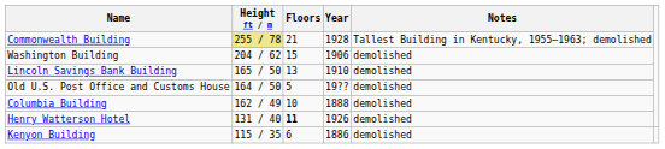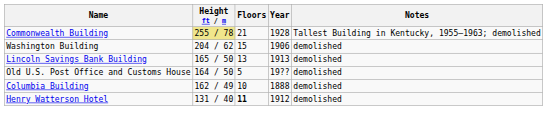Lincoln Savings Bank Building | Year: 1910 -> 1913
Henry Watterson Hotel | Year: 1926 -> 1912
- row: Kenyon Building | 115 / 35 | 6 | 1886 | demolished
